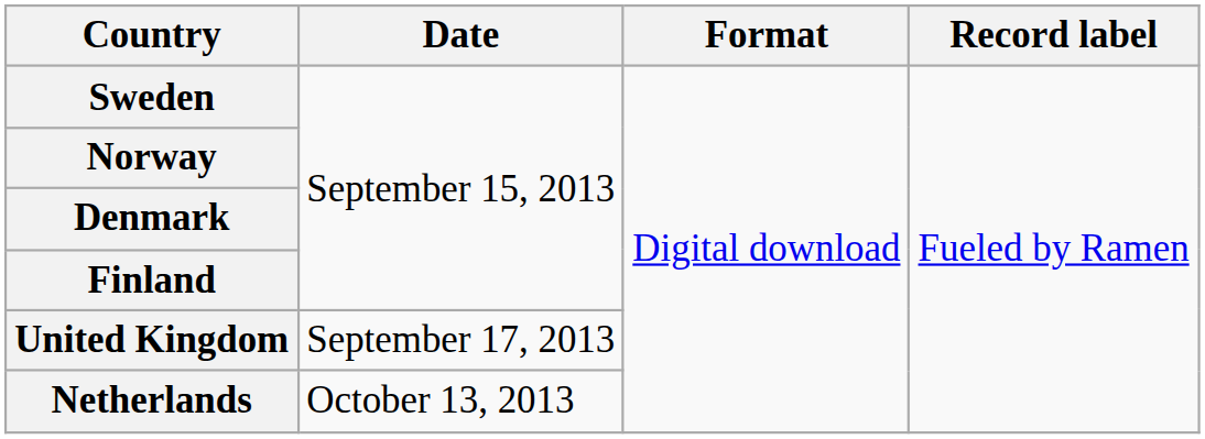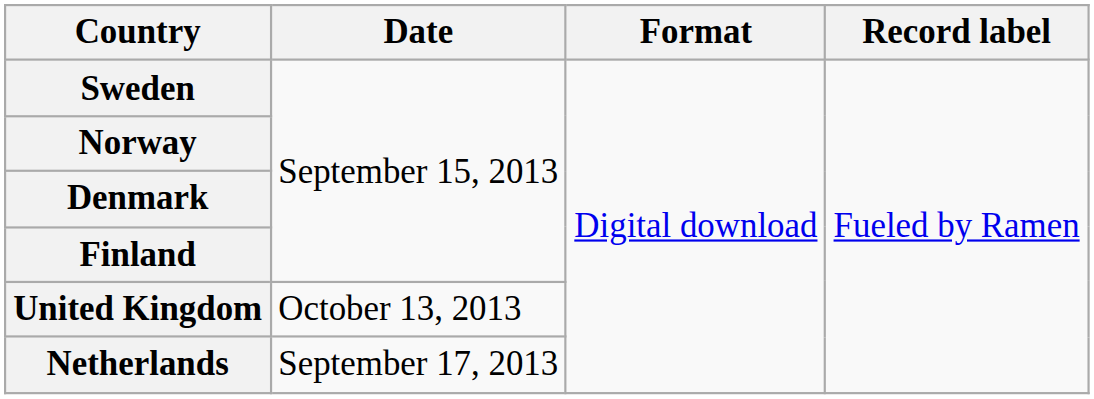United Kingdom | Date: September 17, 2013 -> October 13, 2013
Netherlands | Date: October 13, 2013 -> September 17, 2013
